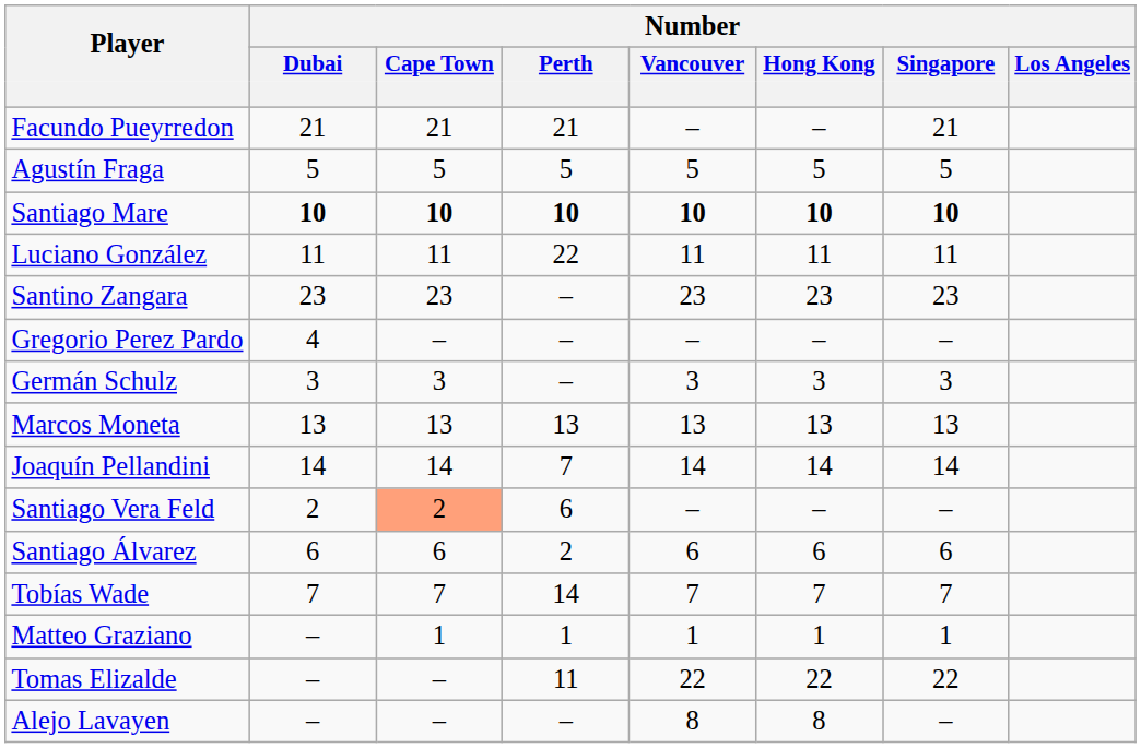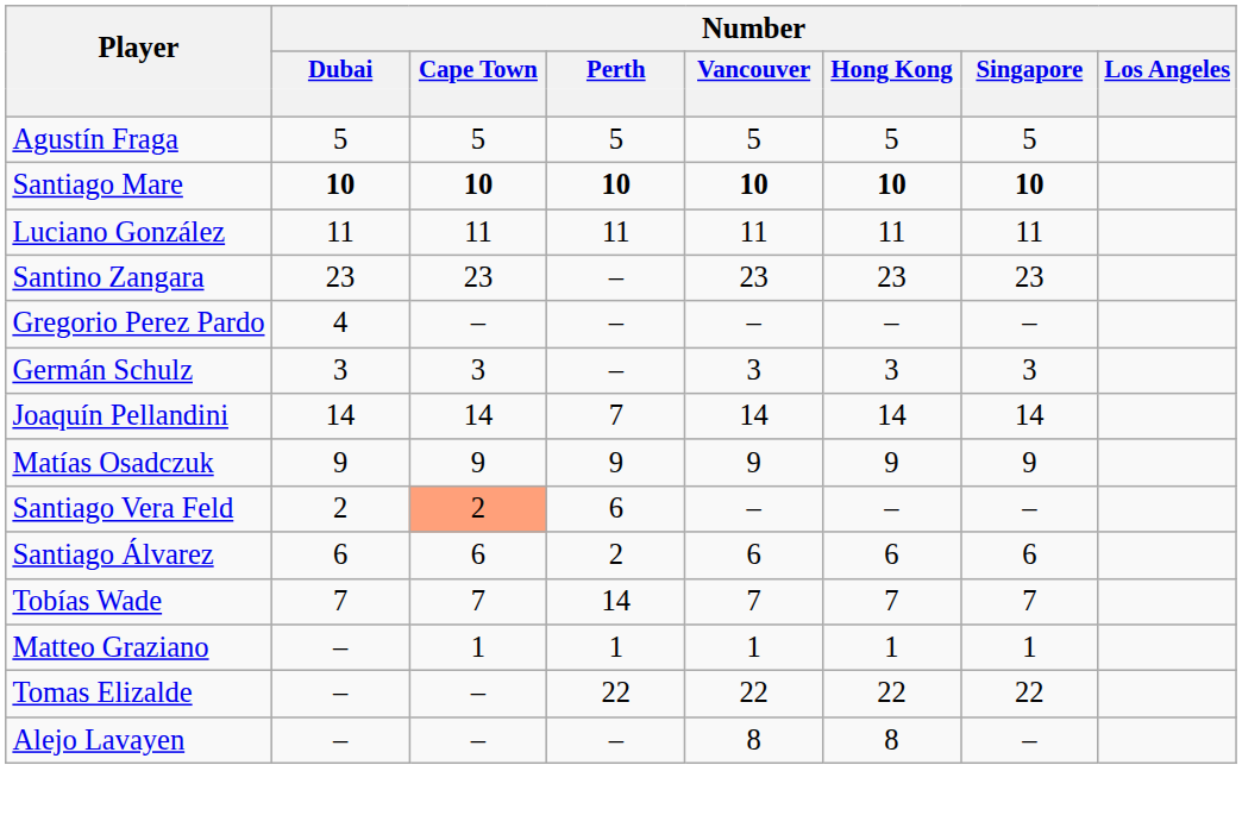- row: Facundo Pueyrredon | 21 | 21 | 21 | – | – | 21
Luciano González | Number / Perth: 22 -> 11
- row: Marcos Moneta | 13 | 13 | 13 | 13 | 13 | 13
+ row: Matías Osadczuk | 9 | 9 | 9 | 9 | 9 | 9
Tomas Elizalde | Number / Perth: 11 -> 22
